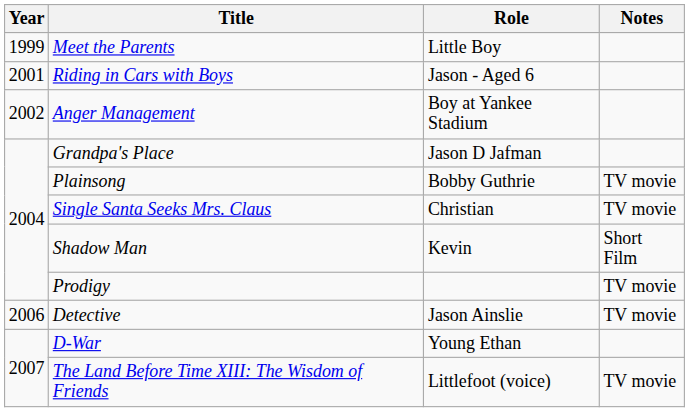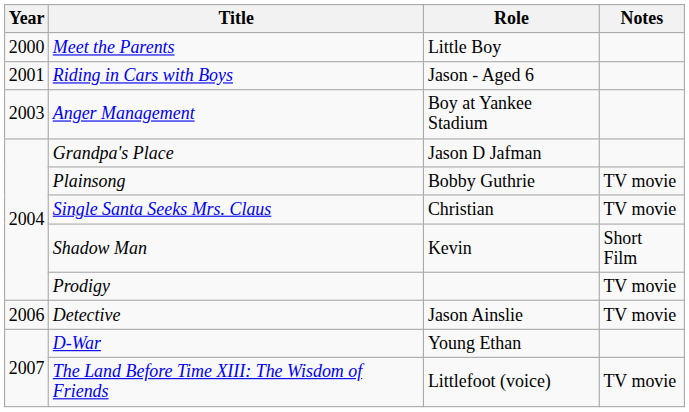Meet the Parents | Year: 1999 -> 2000
Anger Management | Year: 2002 -> 2003
